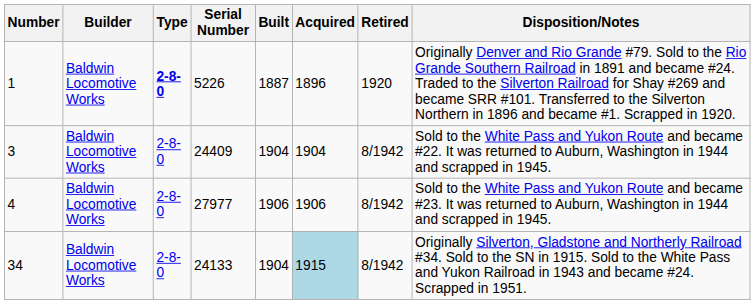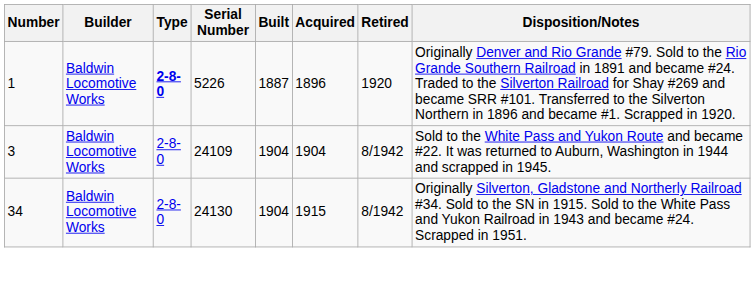3 | Serial Number: 24409 -> 24109
- row: 4 | Baldwin Locomotive Works | 2-8-0 | 27977 | 1906 | 1906 | 8/1942 | Sold to the White Pass and Yukon Route and became #23. It was returned to Auburn, Washington in 1944 and scrapped in 1945.
34 | Serial Number: 24133 -> 24130
34 | Acquired: lightblue background -> no background
